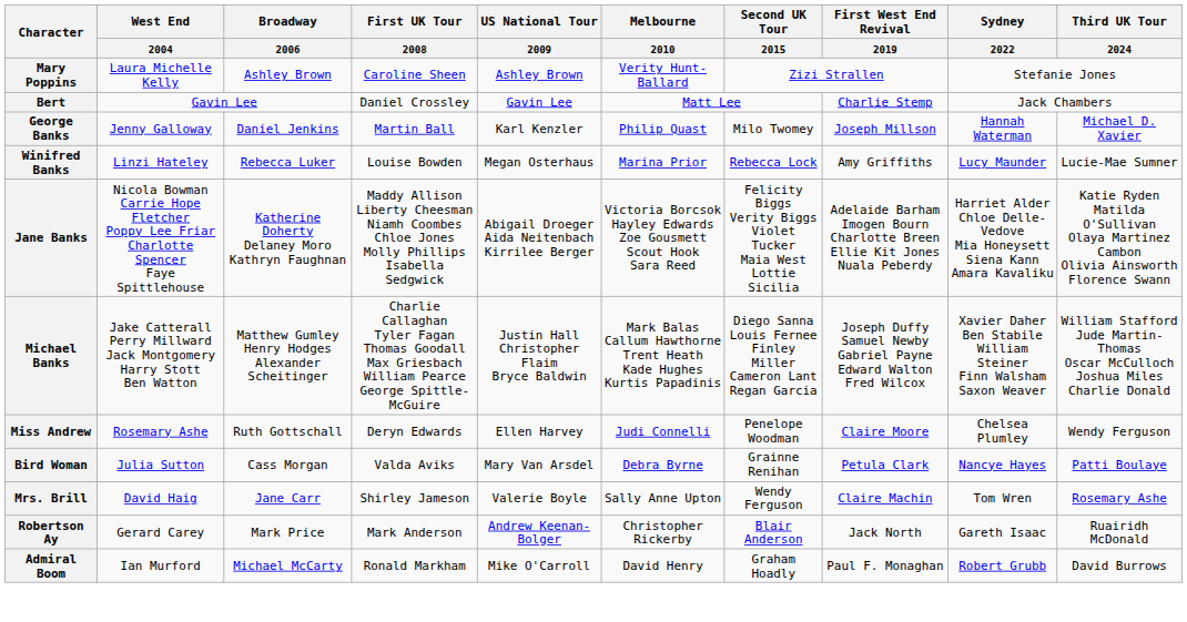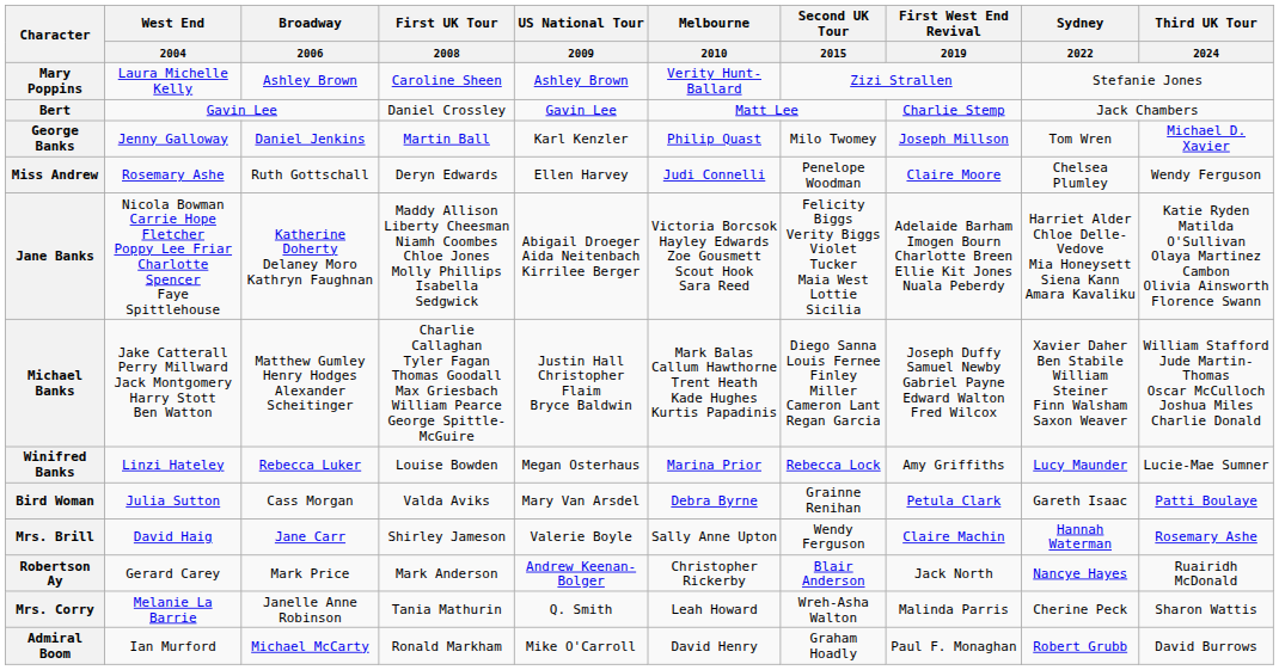George Banks | Sydney / 2022: Hannah Waterman -> Tom Wren
rows swapped: Winifred Banks <-> Miss Andrew
Bird Woman | Sydney / 2022: Nancye Hayes -> Gareth Isaac
Mrs. Brill | Sydney / 2022: Tom Wren -> Hannah Waterman
Robertson Ay | Sydney / 2022: Gareth Isaac -> Nancye Hayes
+ row: Mrs. Corry | Melanie La Barrie | Janelle Anne Robinson | Tania Mathurin | Q. Smith | Leah Howard | Wreh-Asha Walton | Malinda Parris | Cherine Peck | Sharon Wattis
